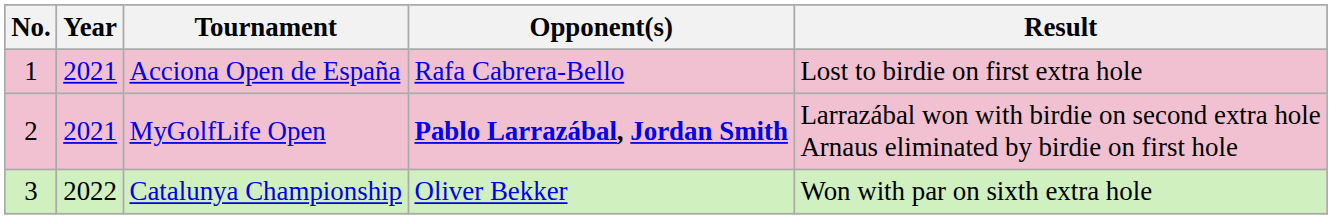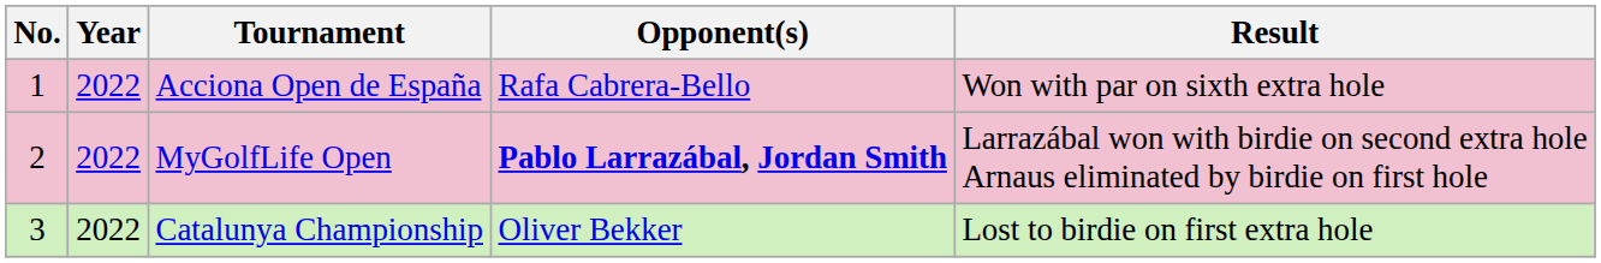Acciona Open de España | Year: 2021 -> 2022
Acciona Open de España | Result: Lost to birdie on first extra hole -> Won with par on sixth extra hole
MyGolfLife Open | Year: 2021 -> 2022
Catalunya Championship | Result: Won with par on sixth extra hole -> Lost to birdie on first extra hole
